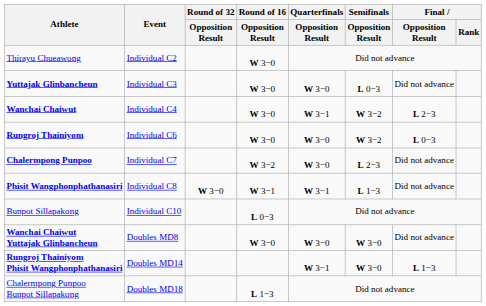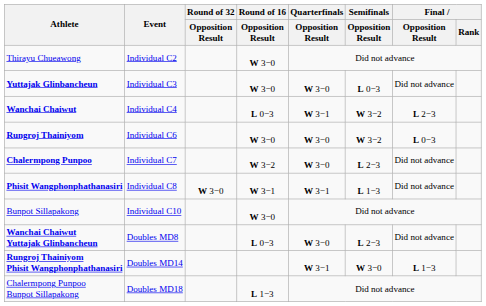Wanchai Chaiwut | Round of 16 / Opposition Result: W 3−0 -> L 0−3
Bunpot Sillapakong | Round of 16 / Opposition Result: L 0−3 -> W 3−0
Wanchai Chaiwut Yuttajak Glinbancheun | Round of 16 / Opposition Result: W 3−0 -> L 0−3
Wanchai Chaiwut Yuttajak Glinbancheun | Semifinals / Opposition Result: W 3−0 -> L 2−3
